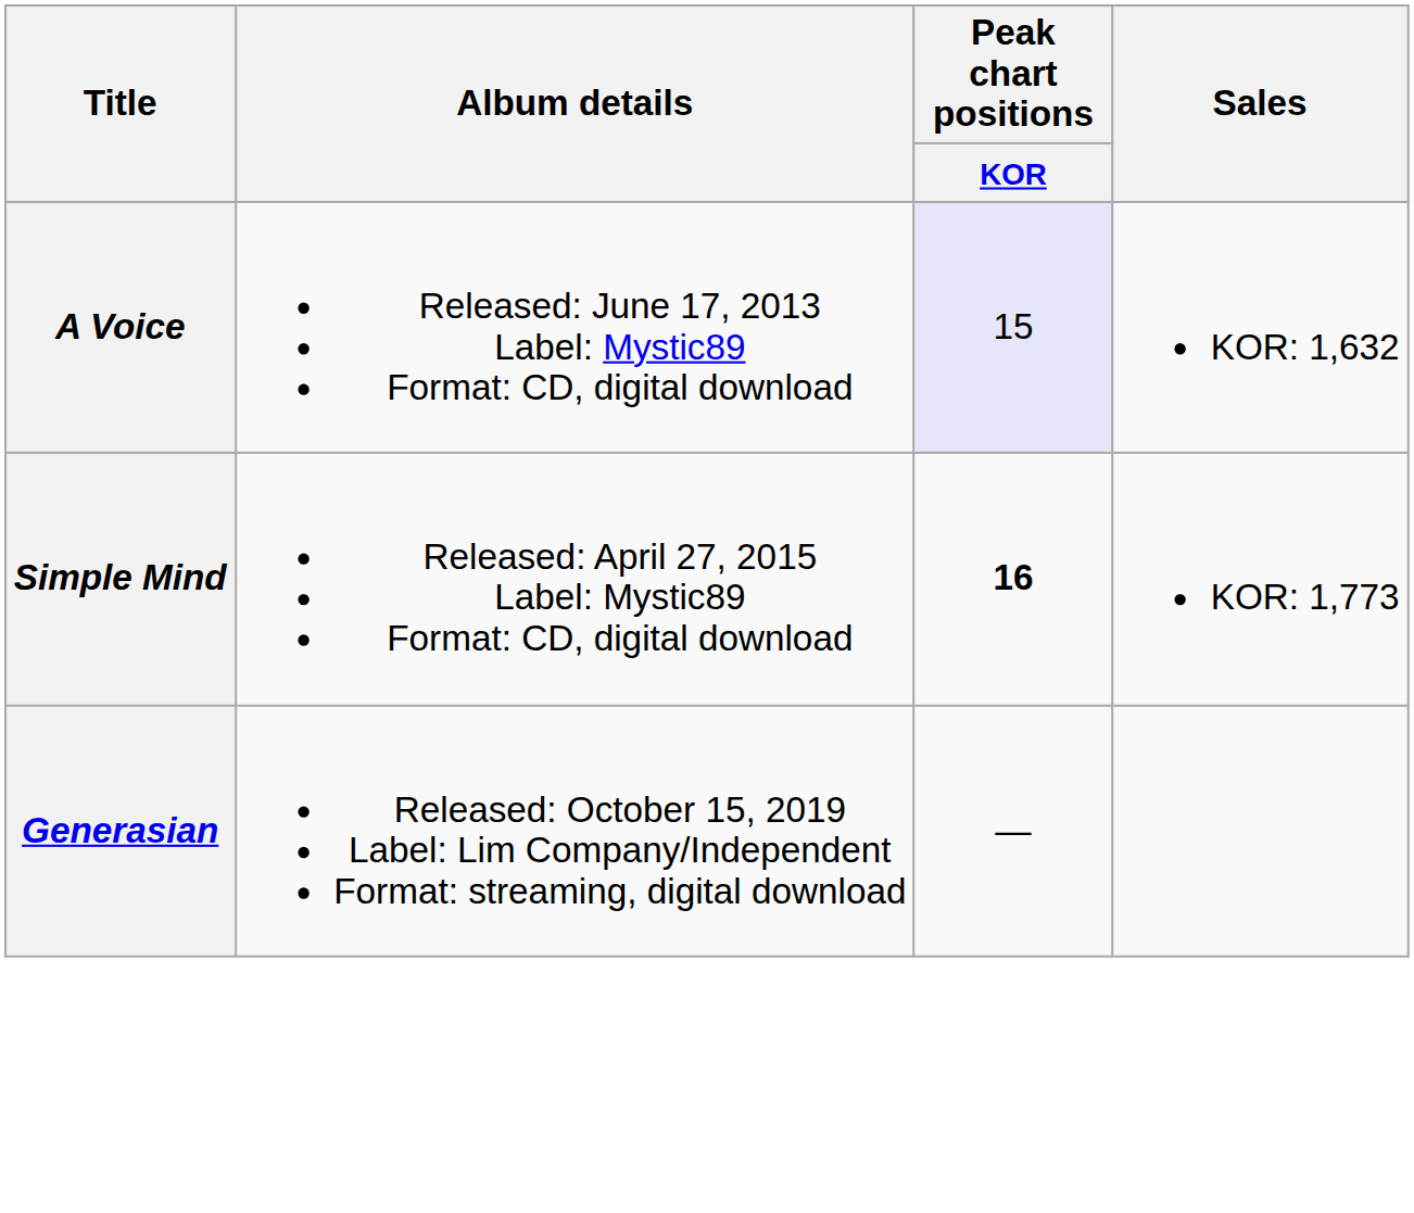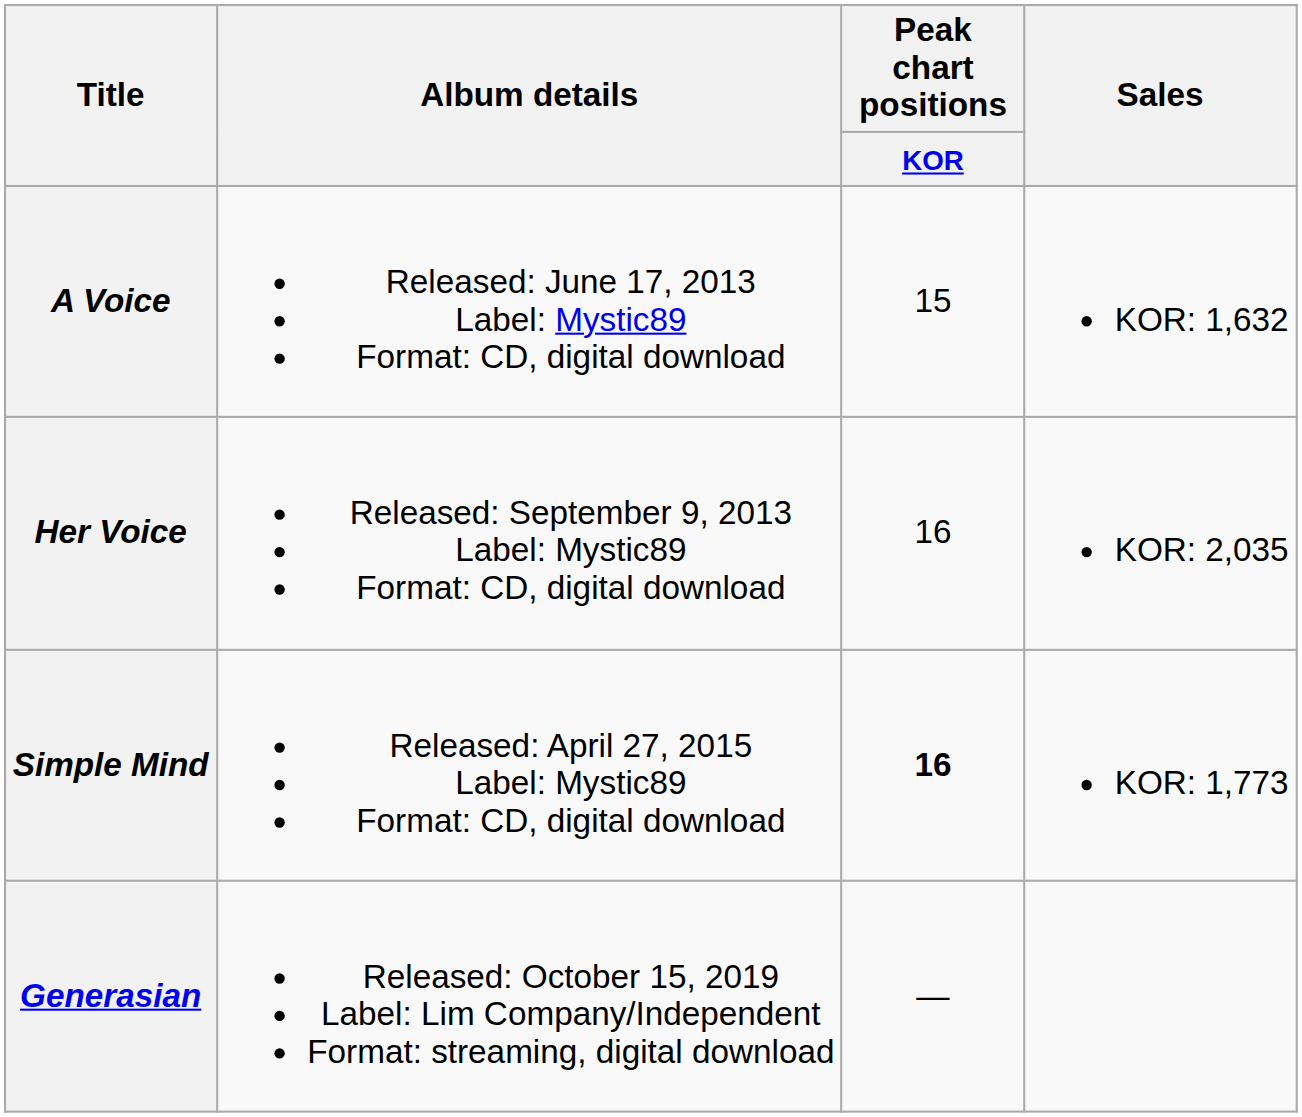A Voice | Peak chart positions / KOR: lavender background -> no background
+ row: Her Voice | Released: September 9, 2013 Label: Mystic89 Format: CD, digital download | 16 | KOR: 2,035
